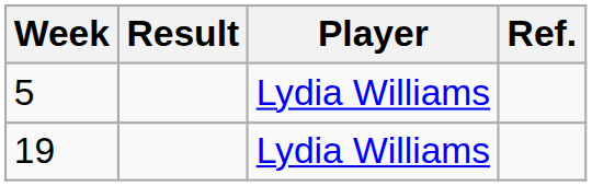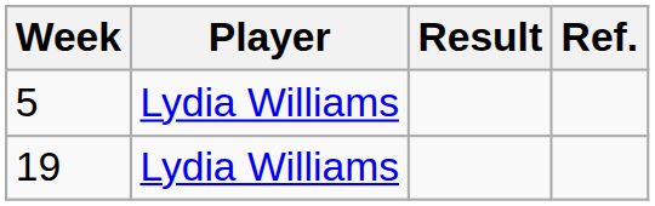columns swapped: Result <-> Player
